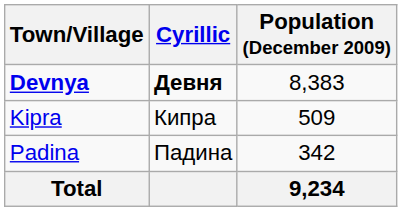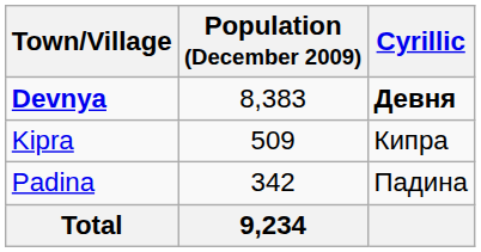columns swapped: Cyrillic <-> Population (December 2009)
